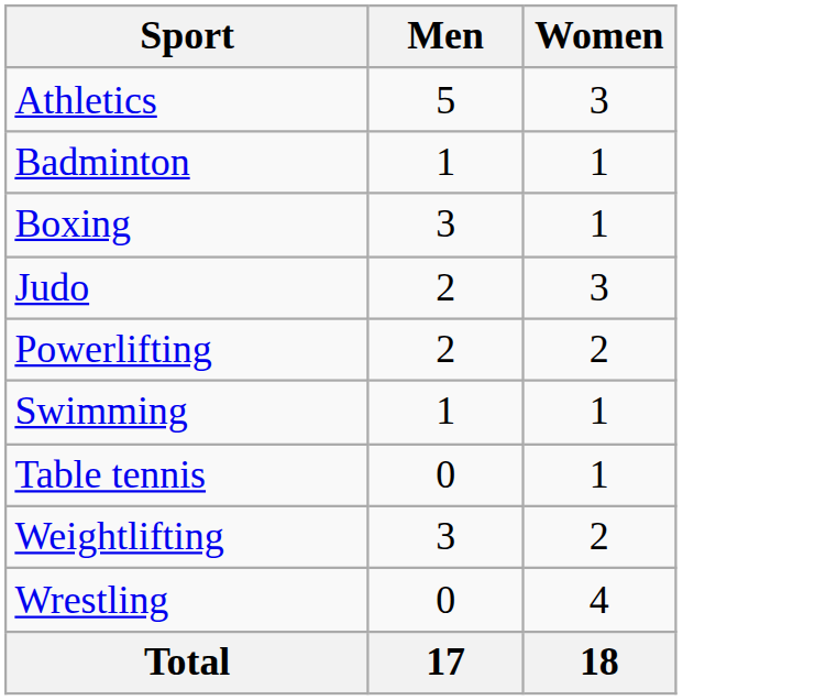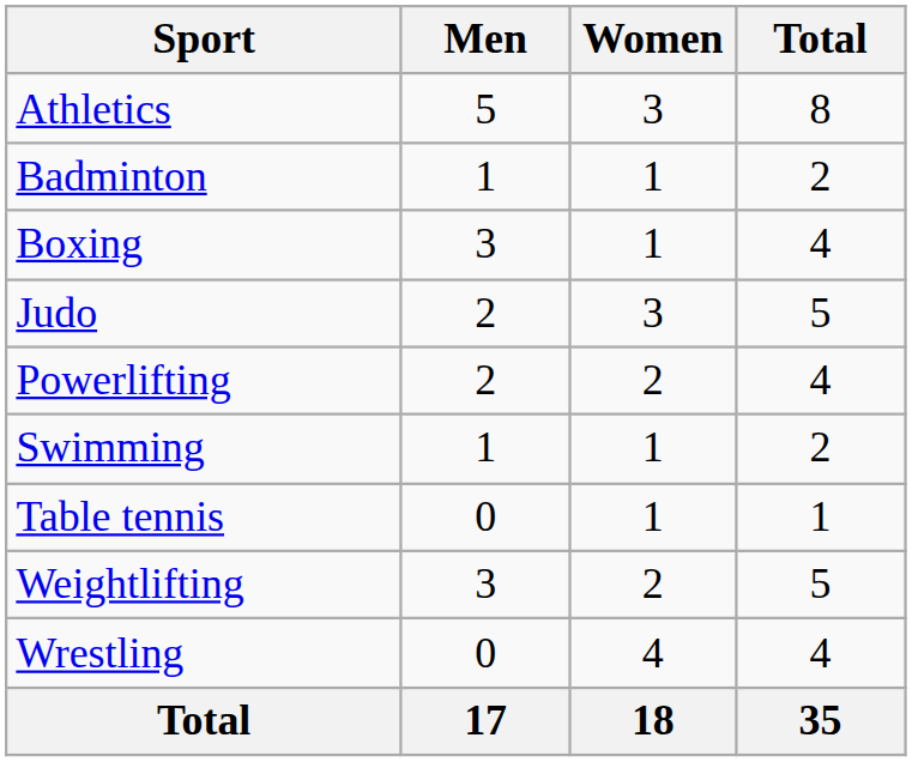+ column: Total | 8 | 2 | 4 | 5 | 4 | 2 | 1 | 5 | 4 | 35
